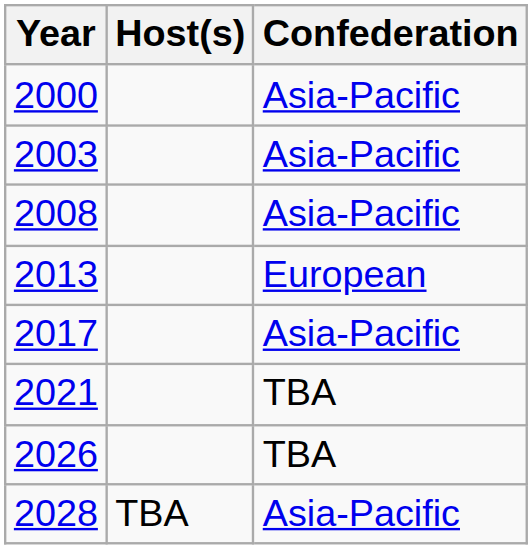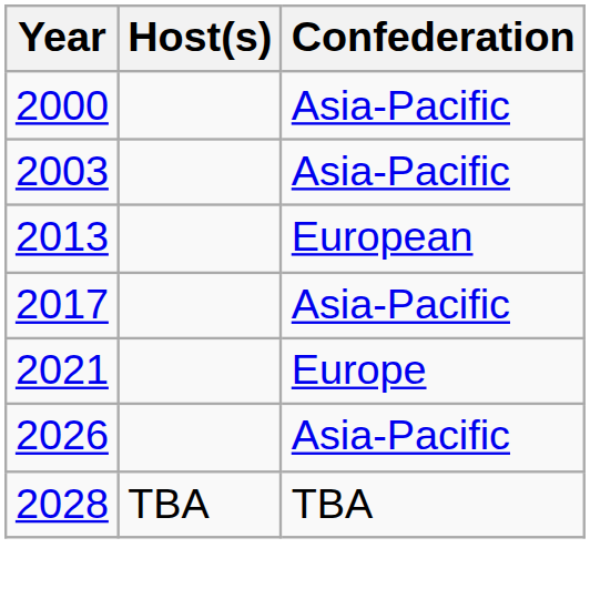- row: 2008 | Asia-Pacific
2021 | Confederation: TBA -> Europe
2026 | Confederation: TBA -> Asia-Pacific
2028 | Confederation: Asia-Pacific -> TBA
